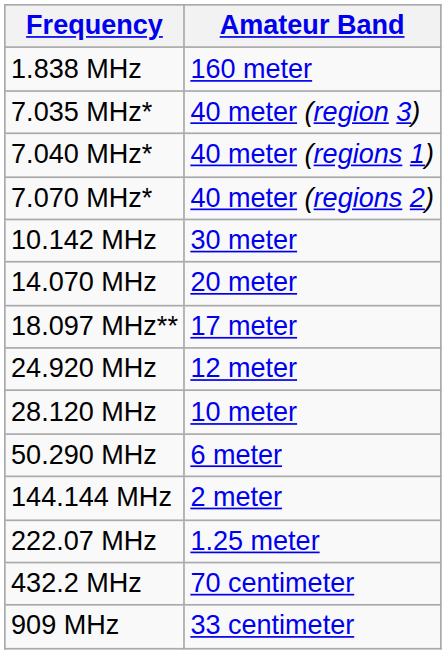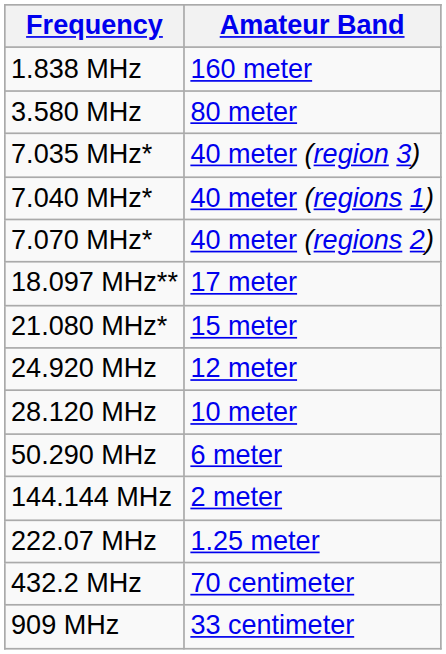+ row: 3.580 MHz | 80 meter
- row: 10.142 MHz | 30 meter
- row: 14.070 MHz | 20 meter
+ row: 21.080 MHz* | 15 meter
